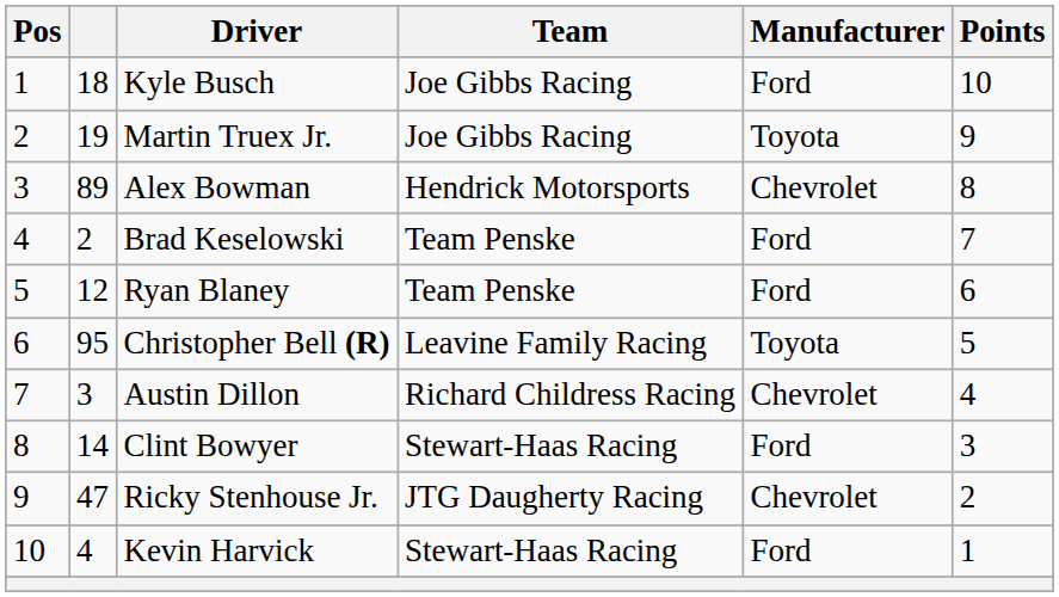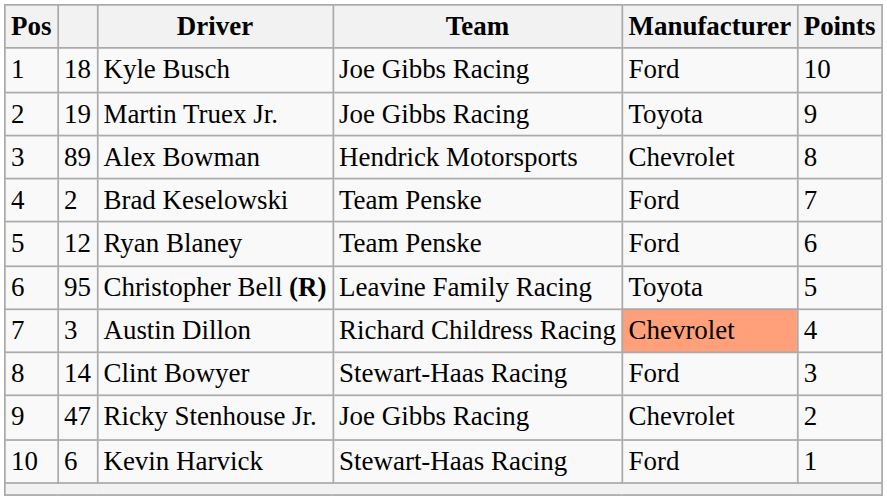Austin Dillon | Manufacturer: no background -> lightsalmon background
Ricky Stenhouse Jr. | Team: JTG Daugherty Racing -> Joe Gibbs Racing
Kevin Harvick | column 2: 4 -> 6
